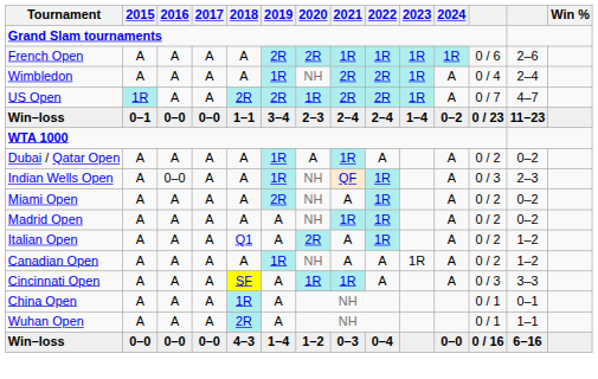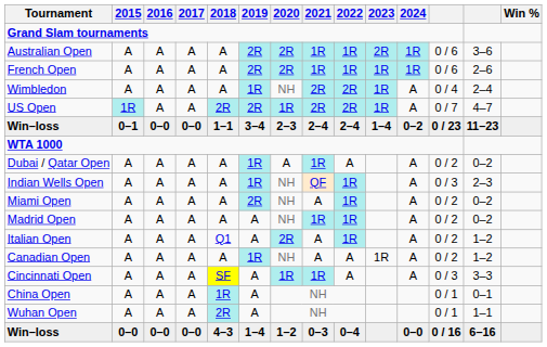+ row: Australian Open | A | A | A | A | 2R | 2R | 1R | 1R | 2R | 1R | 0 / 6 | 3–6
Indian Wells Open | 2016: 0–0 -> A
